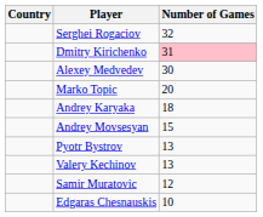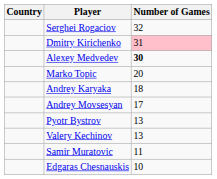Alexey Medvedev | Number of Games: normal -> bold
Andrey Movsesyan | Number of Games: 15 -> 17
Samir Muratovic | Number of Games: 12 -> 11
